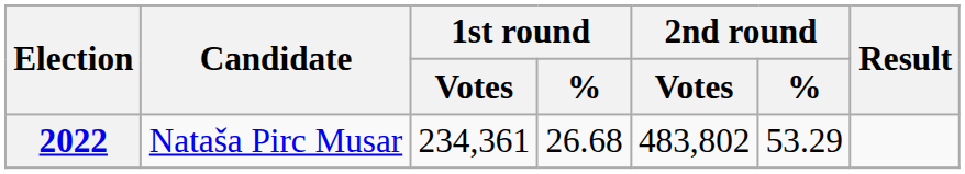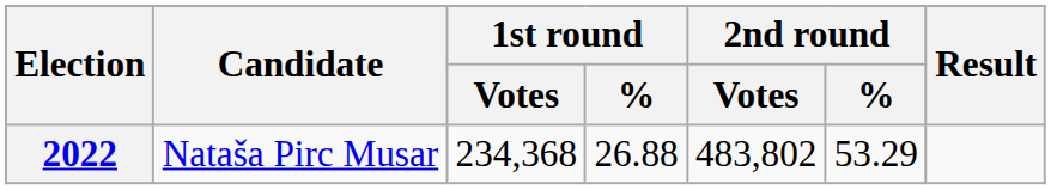2022 | 1st round / Votes: 234,361 -> 234,368
2022 | 1st round / %: 26.68 -> 26.88
